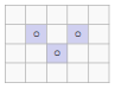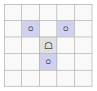+ row: ☖
